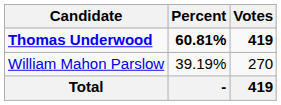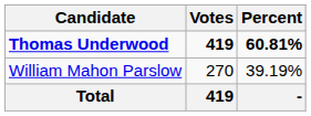columns swapped: Votes <-> Percent
